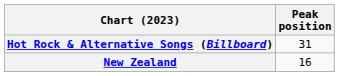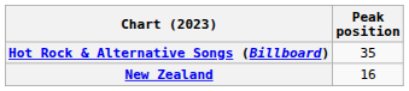Hot Rock & Alternative Songs (Billboard) | Peak position: 31 -> 35
